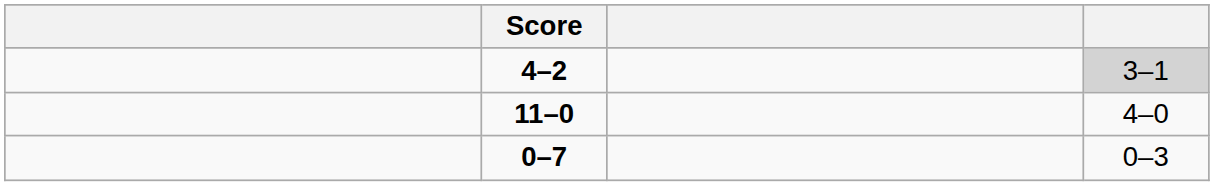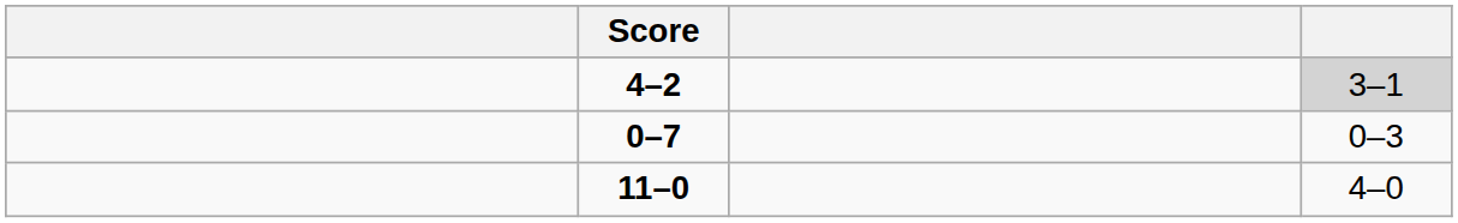rows swapped: 0–7 <-> 11–0
